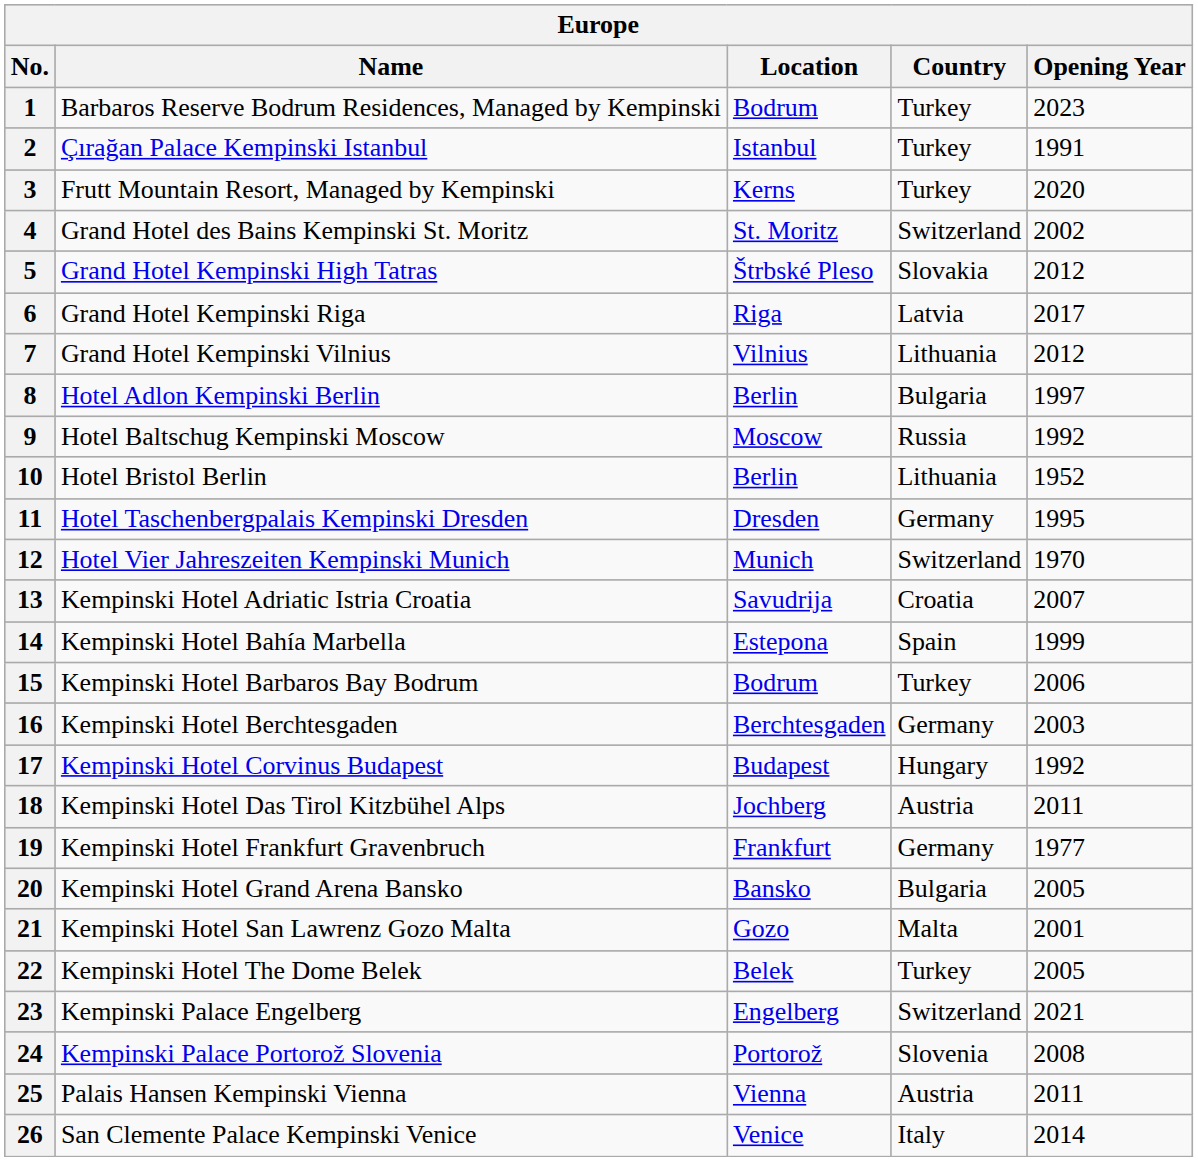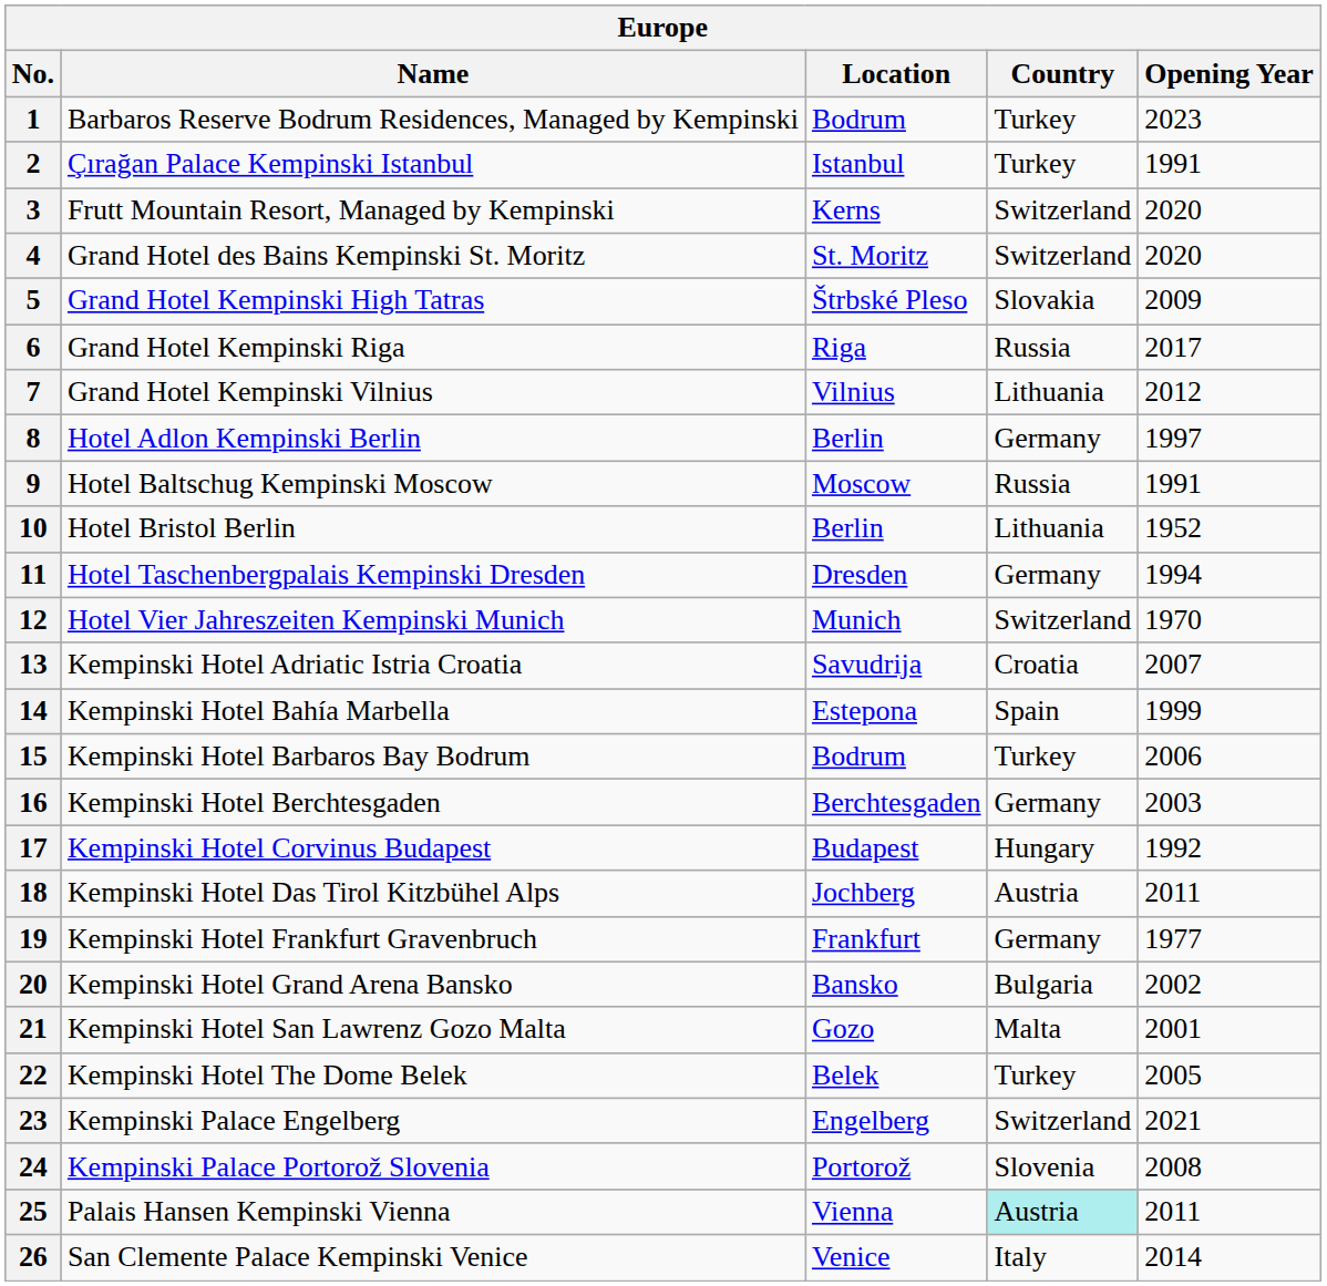3 | Country: Turkey -> Switzerland
4 | Opening Year: 2002 -> 2020
5 | Opening Year: 2012 -> 2009
6 | Country: Latvia -> Russia
8 | Country: Bulgaria -> Germany
9 | Opening Year: 1992 -> 1991
11 | Opening Year: 1995 -> 1994
20 | Opening Year: 2005 -> 2002
25 | Country: no background -> paleturquoise background
